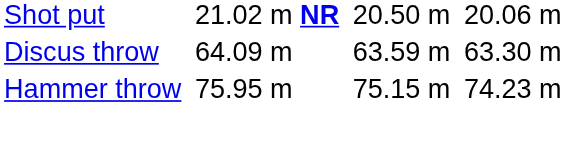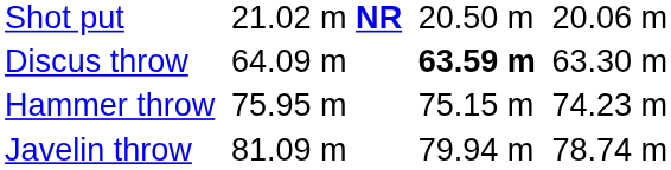Discus throw | column 5: normal -> bold
+ row: Javelin throw | 81.09 m | 79.94 m | 78.74 m
